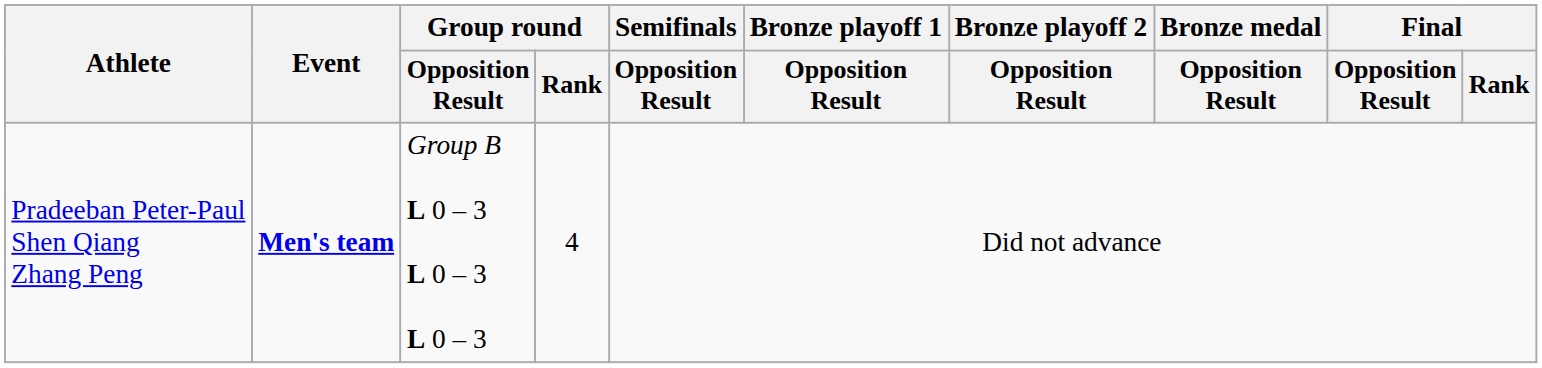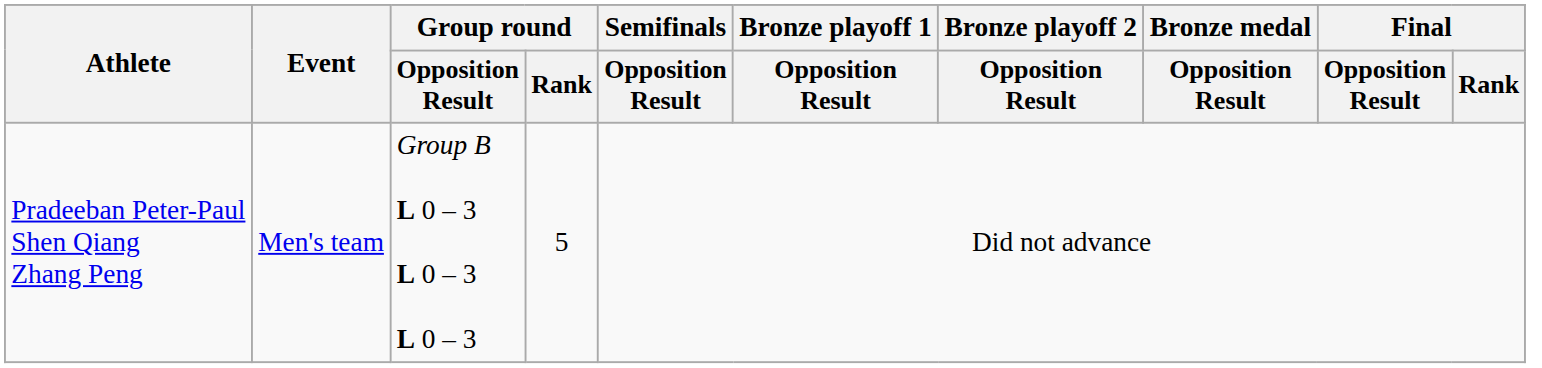Pradeeban Peter-Paul Shen Qiang Zhang Peng | Event: bold -> normal
Pradeeban Peter-Paul Shen Qiang Zhang Peng | Group round / Rank: 4 -> 5
